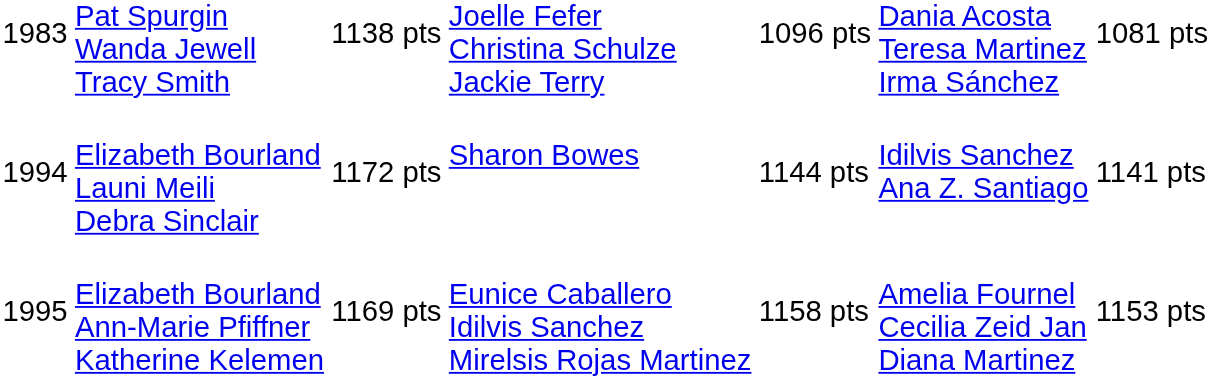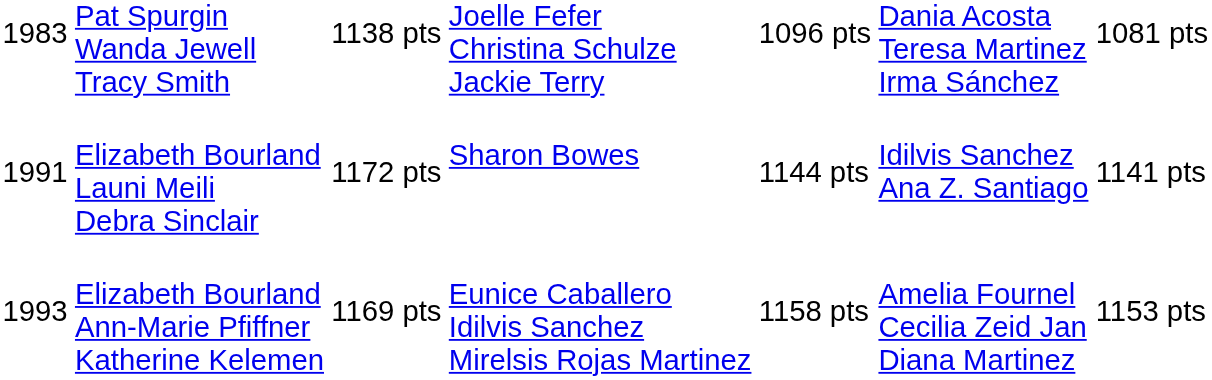Elizabeth Bourland Launi Meili Debra Sinclair | column 1: 1994 -> 1991
Elizabeth Bourland Ann-Marie Pfiffner Katherine Kelemen | column 1: 1995 -> 1993
